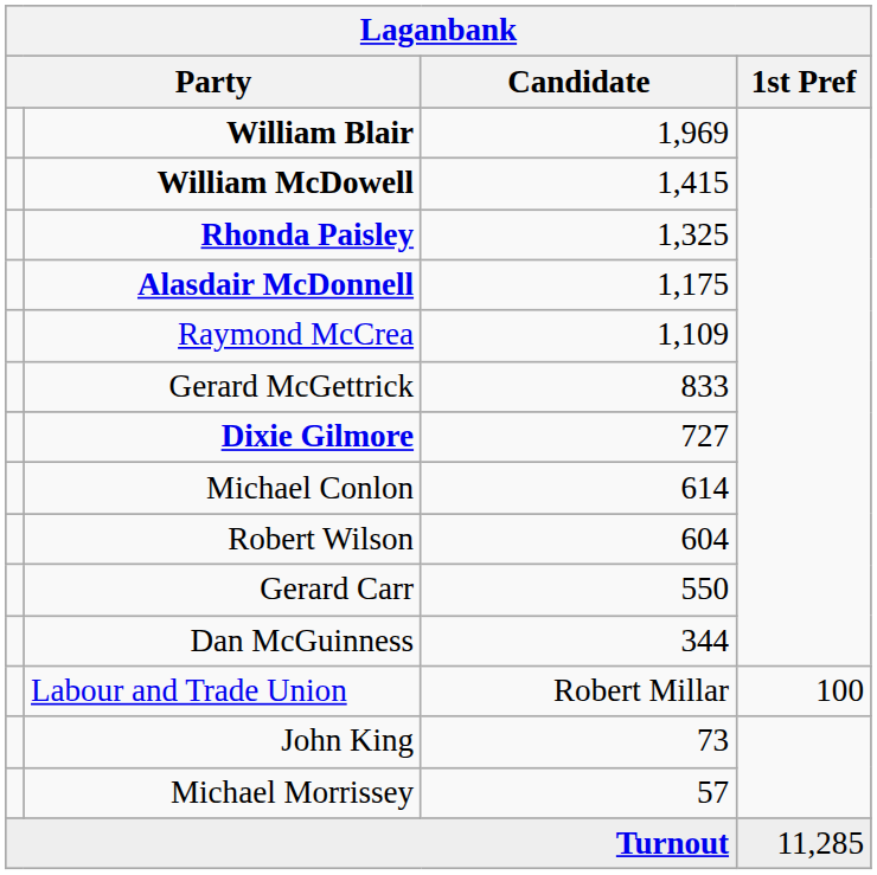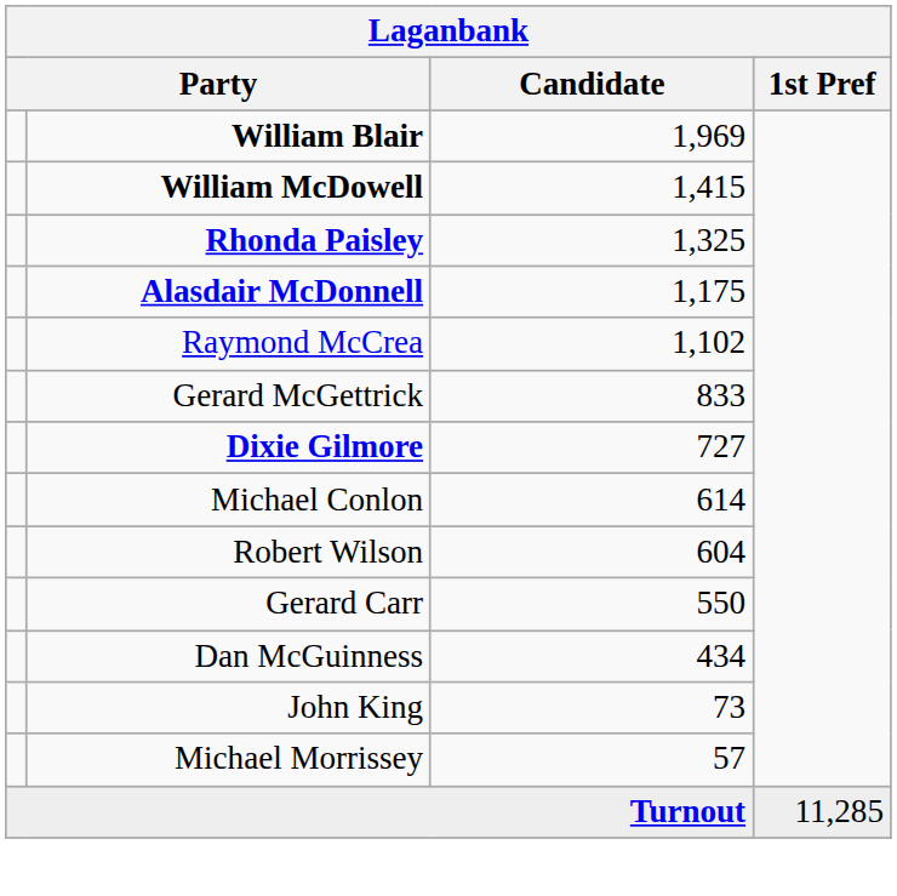Raymond McCrea | Candidate: 1,109 -> 1,102
Dan McGuinness | Candidate: 344 -> 434
- row: Labour and Trade Union | Robert Millar | 100
